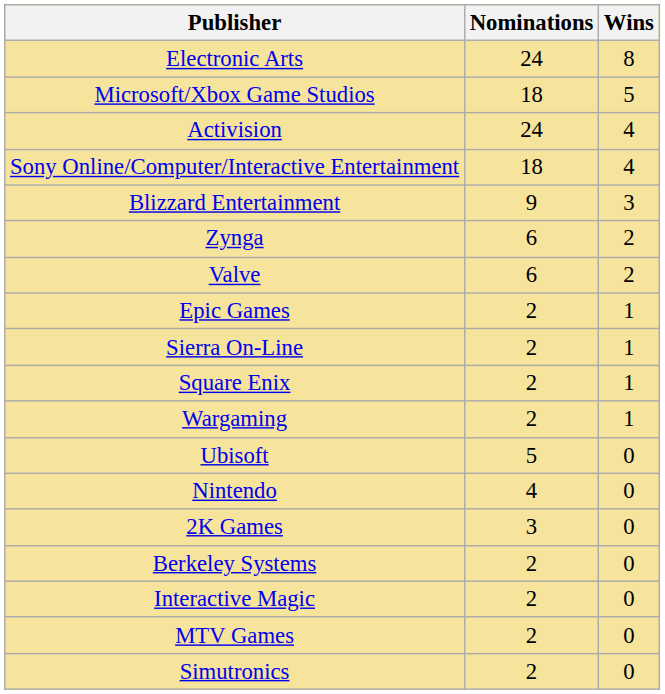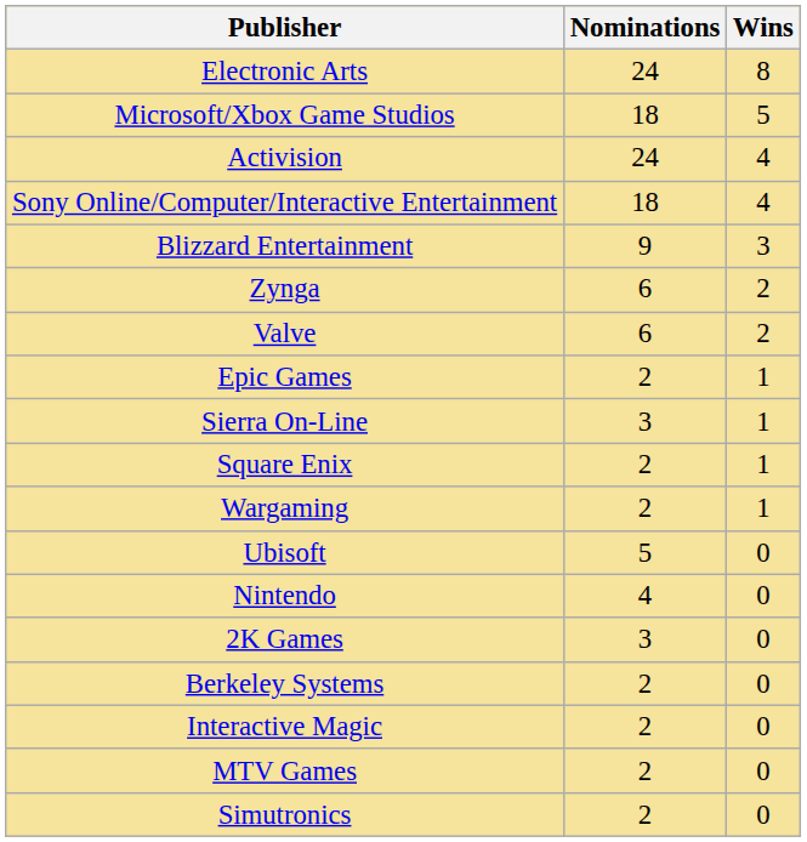Sierra On-Line | Nominations: 2 -> 3
